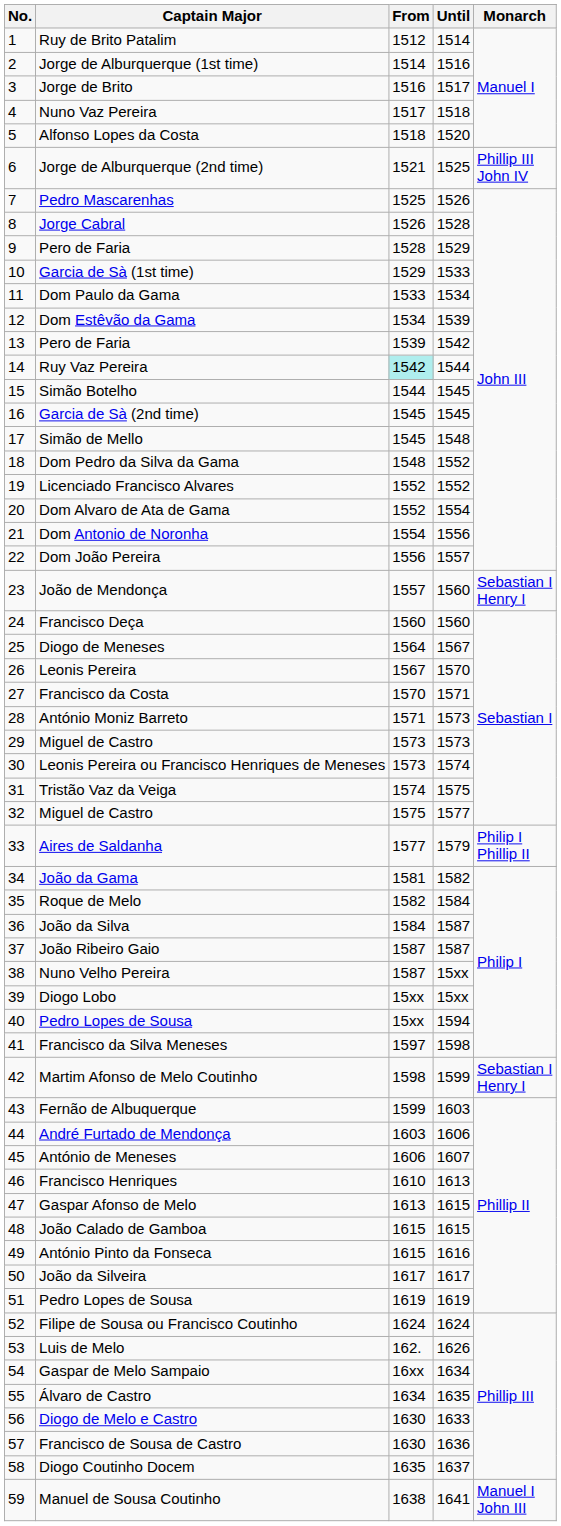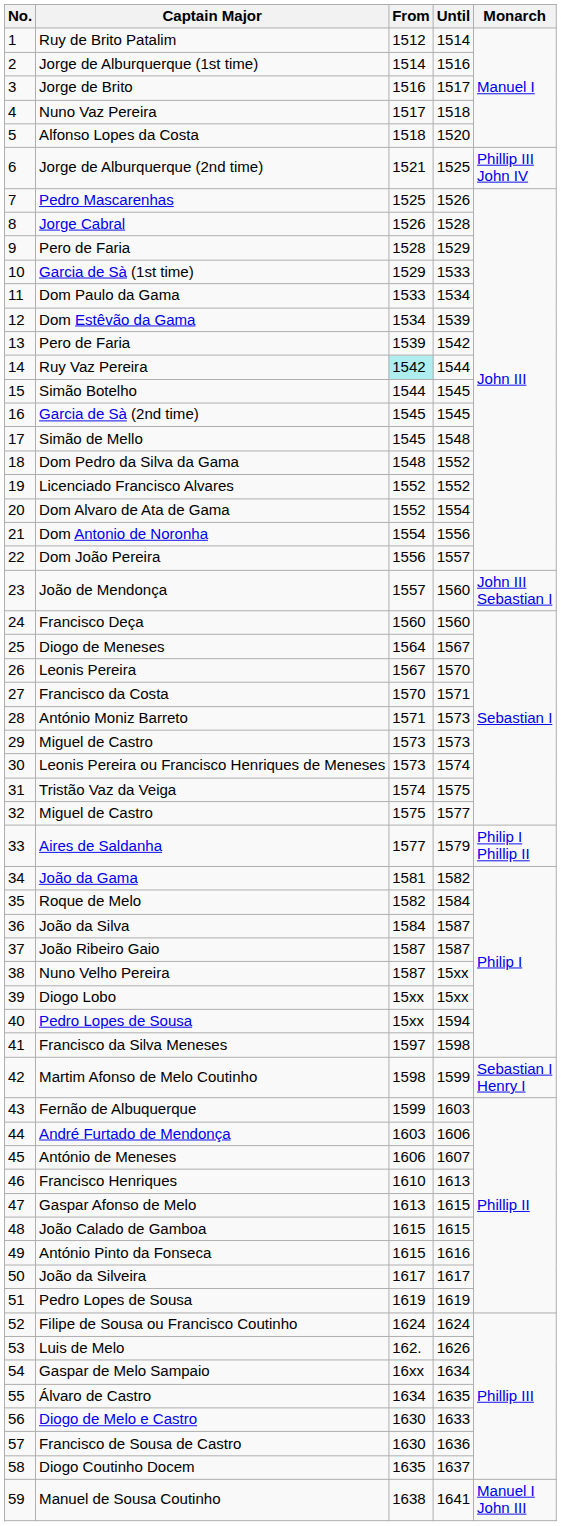João de Mendonça | Monarch: Sebastian I Henry I -> John III Sebastian I
